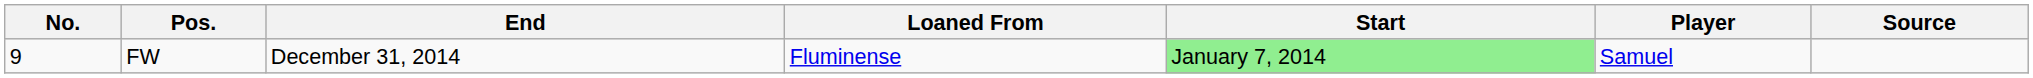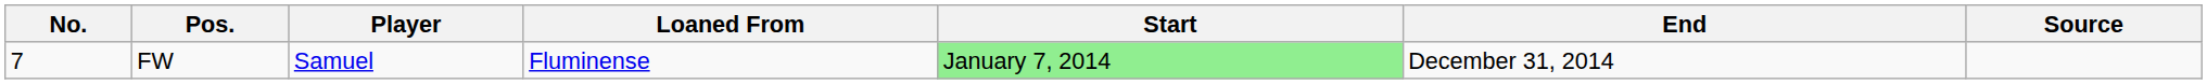columns swapped: Player <-> End
FW | No.: 9 -> 7
